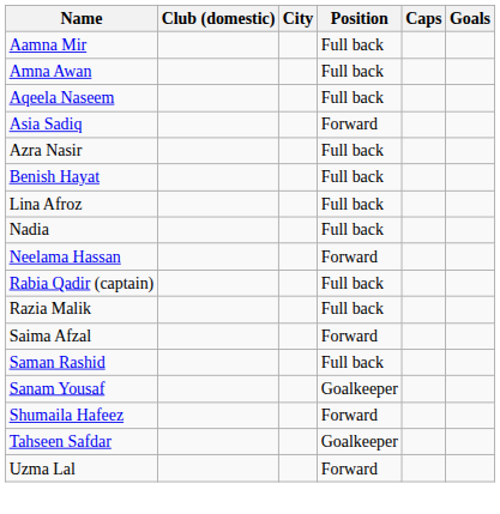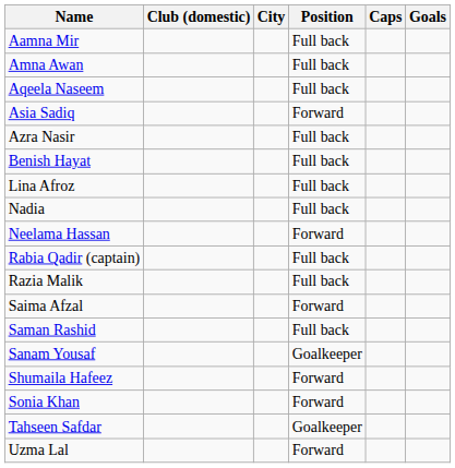+ row: Sonia Khan | Forward
